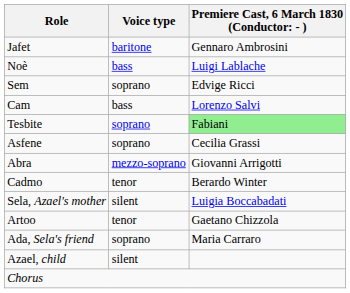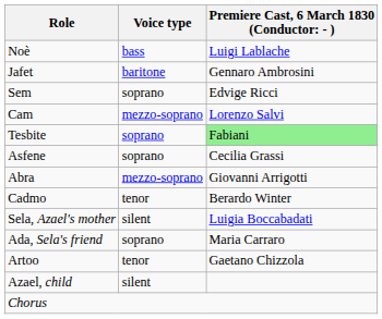rows swapped: Noè <-> Jafet
Cam | Voice type: bass -> mezzo-soprano
rows swapped: Ada, Sela's friend <-> Artoo
